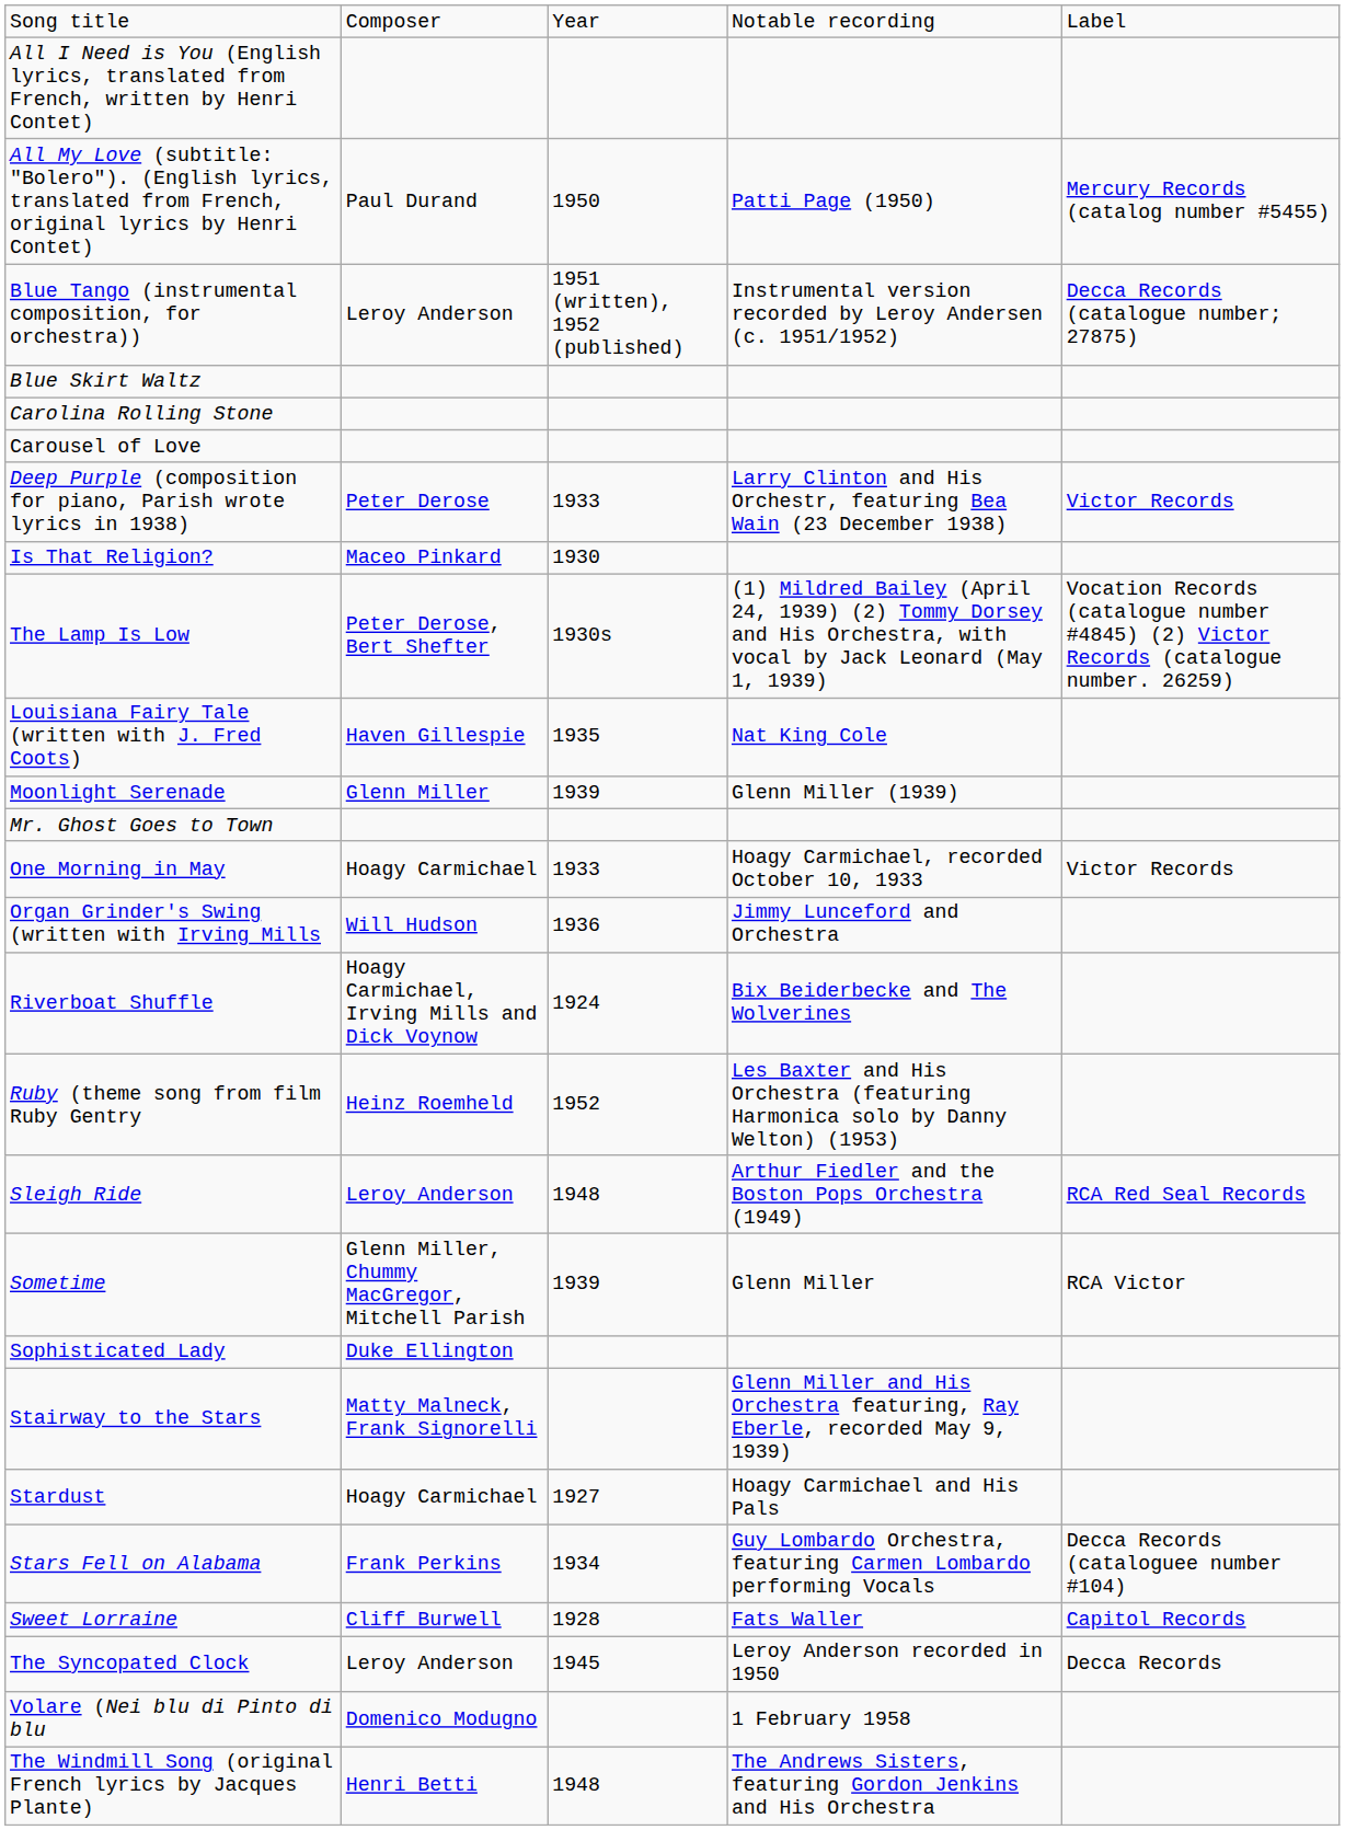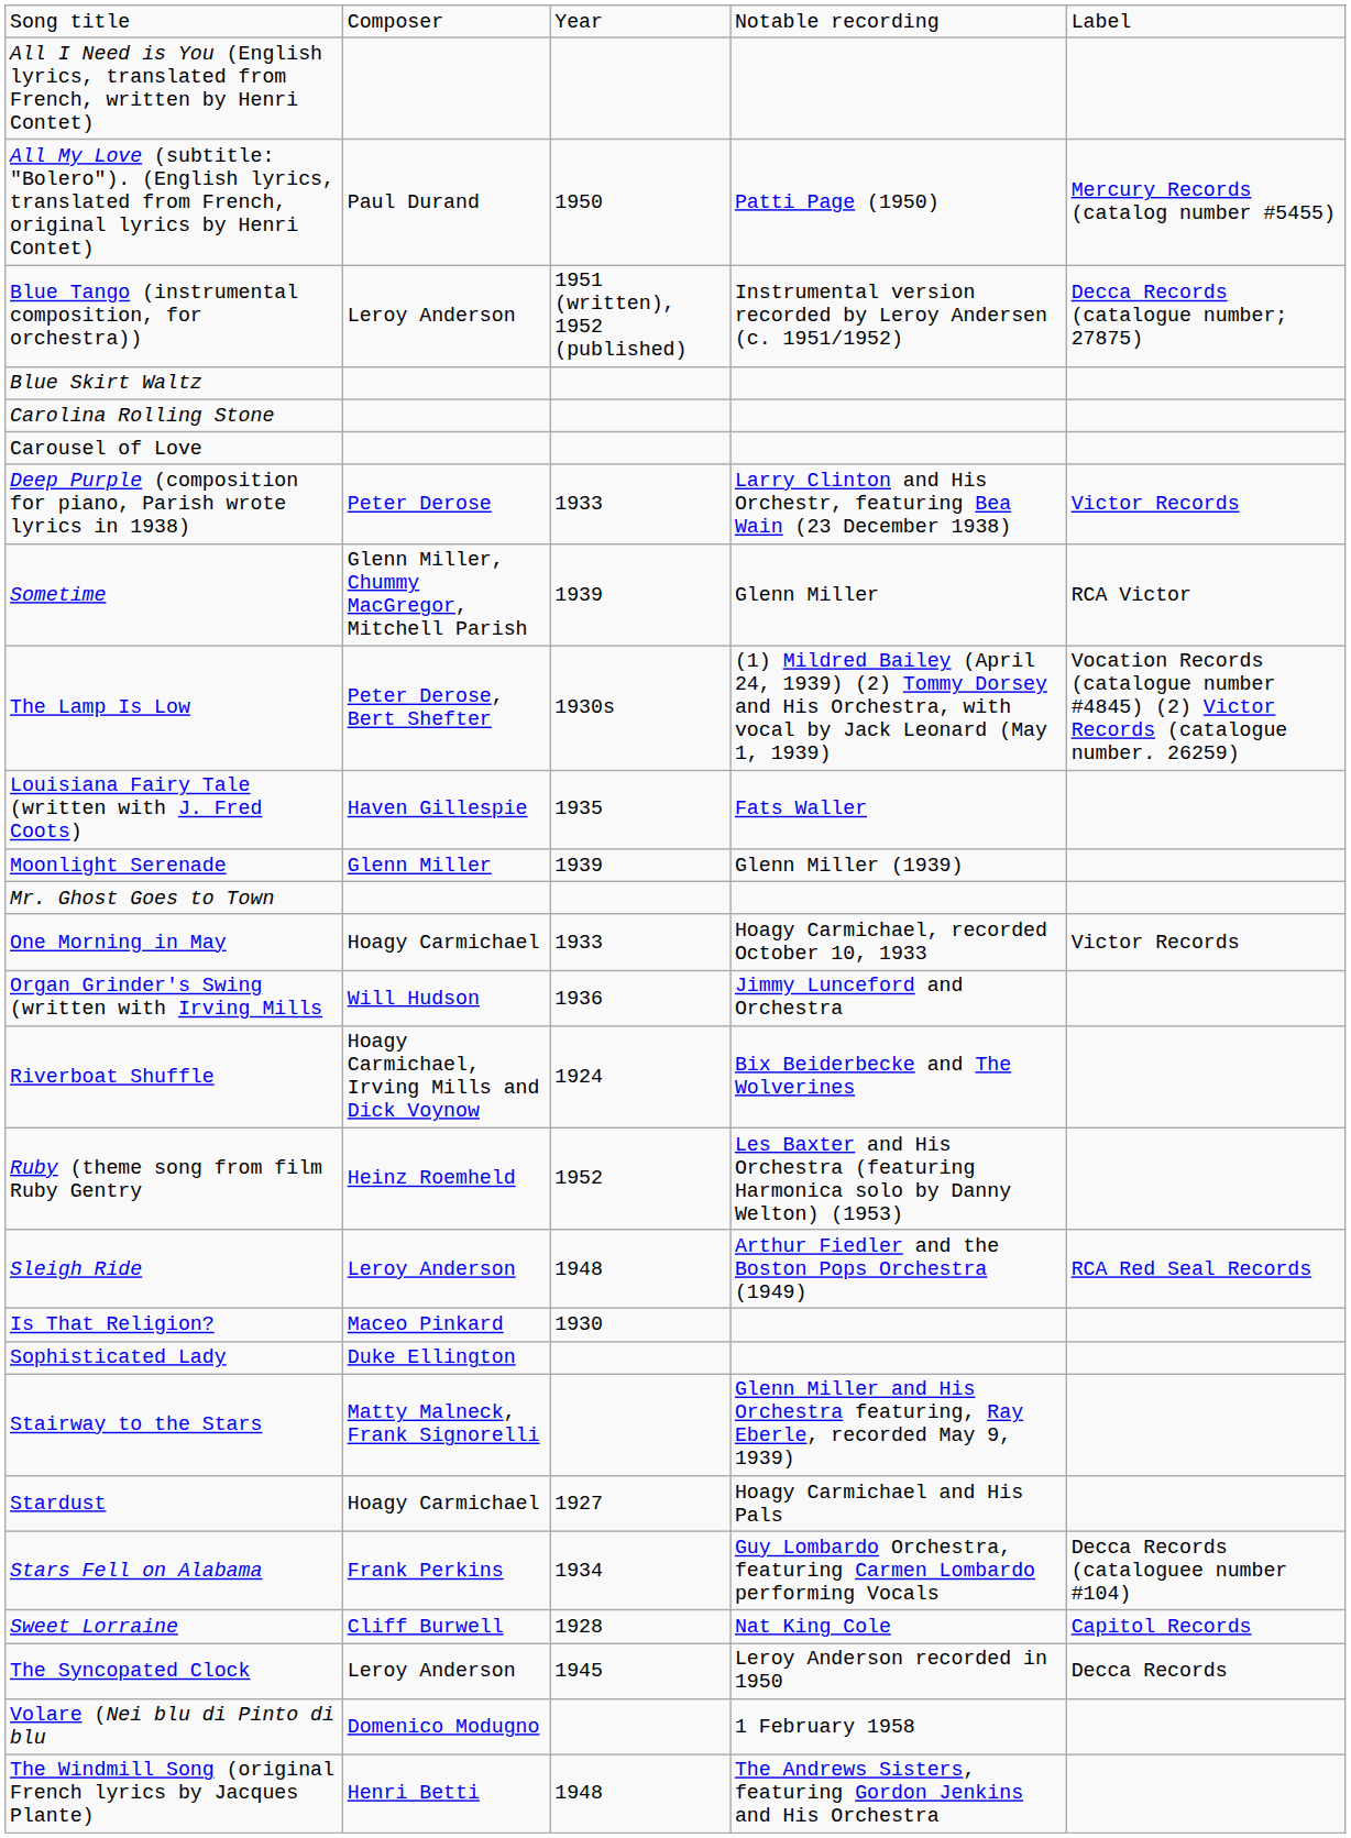rows swapped: Is That Religion? <-> Sometime
Louisiana Fairy Tale (written with J. Fred Coots) | column 4: Nat King Cole -> Fats Waller
Sweet Lorraine | column 4: Fats Waller -> Nat King Cole
